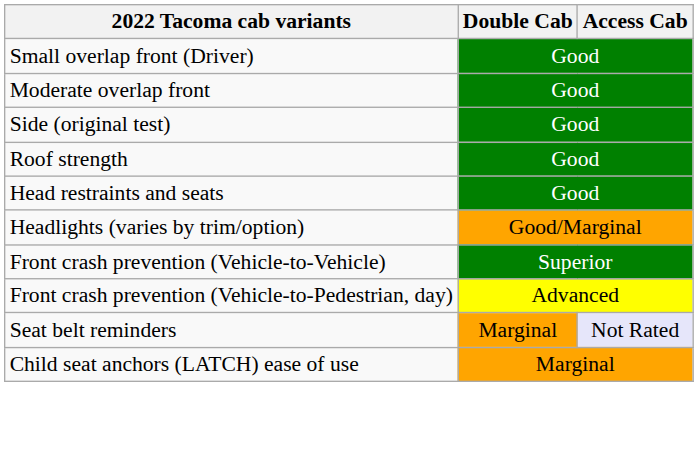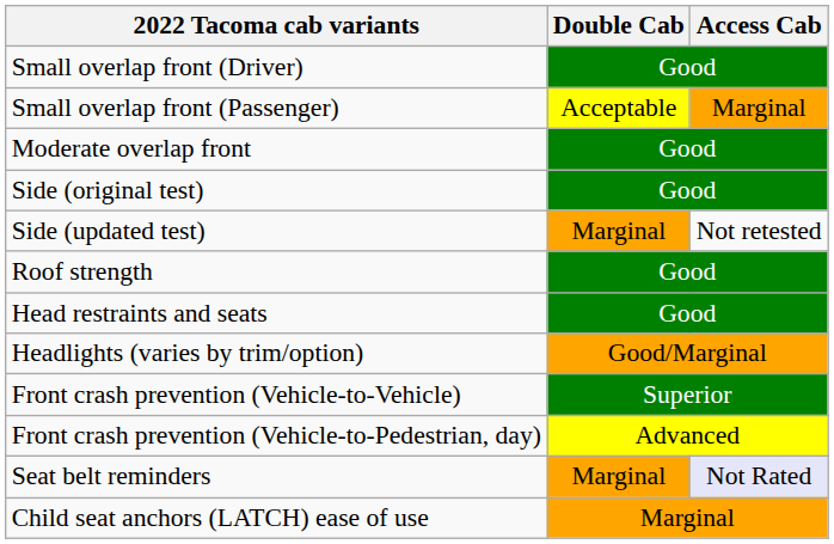+ row: Small overlap front (Passenger) | Acceptable | Marginal
+ row: Side (updated test) | Marginal | Not retested
